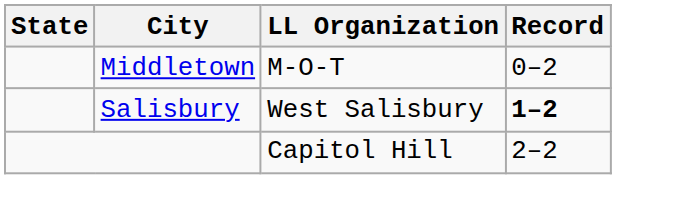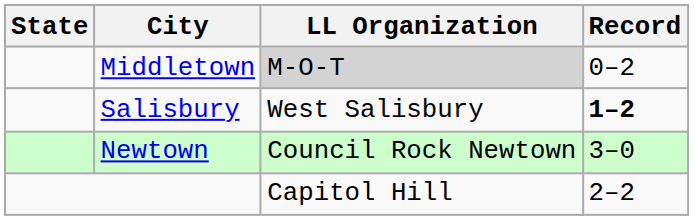Middletown | LL Organization: no background -> lightgrey background
+ row: Newtown | Council Rock Newtown | 3–0
